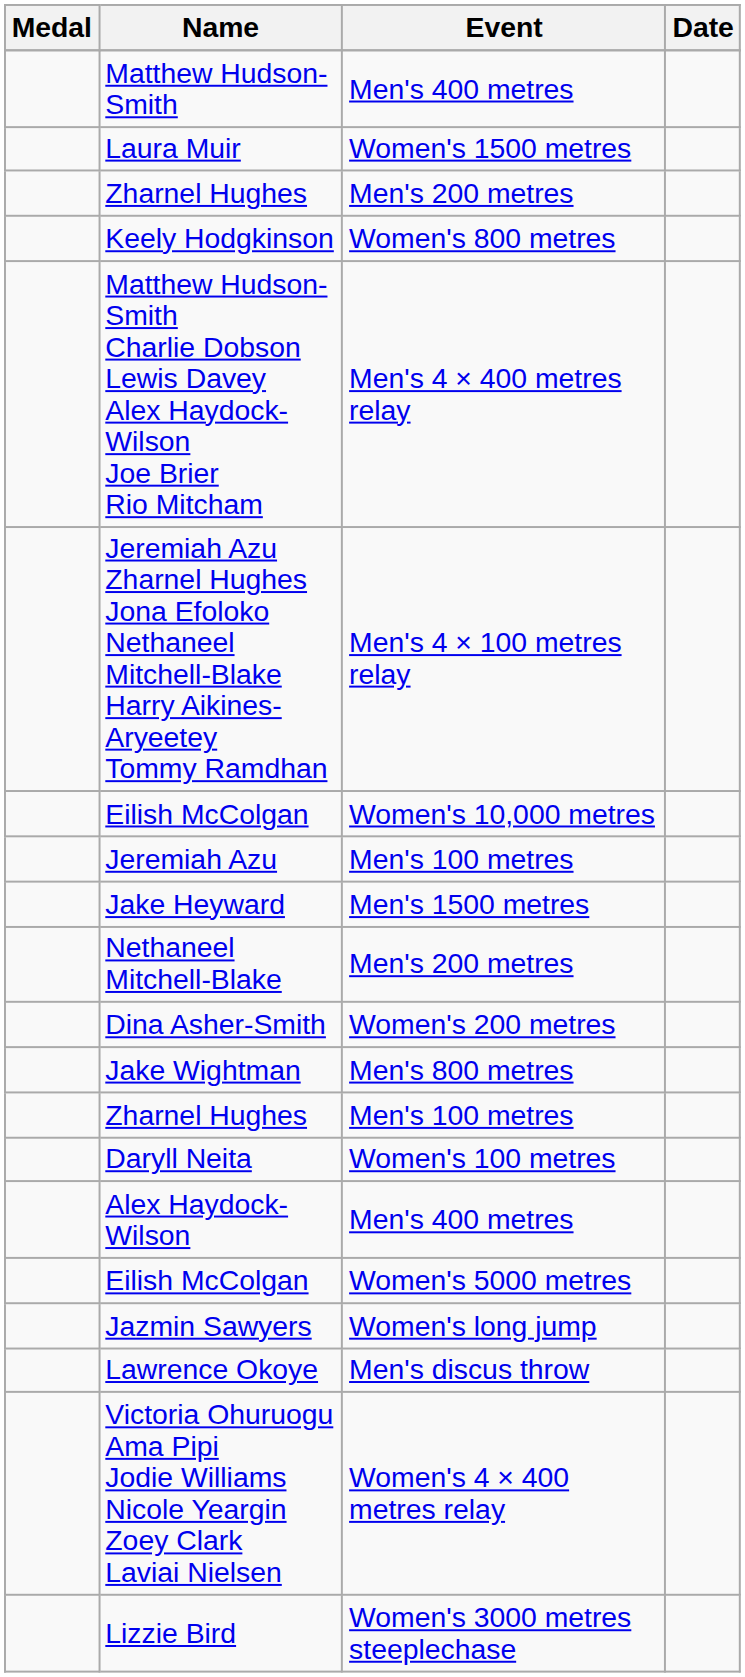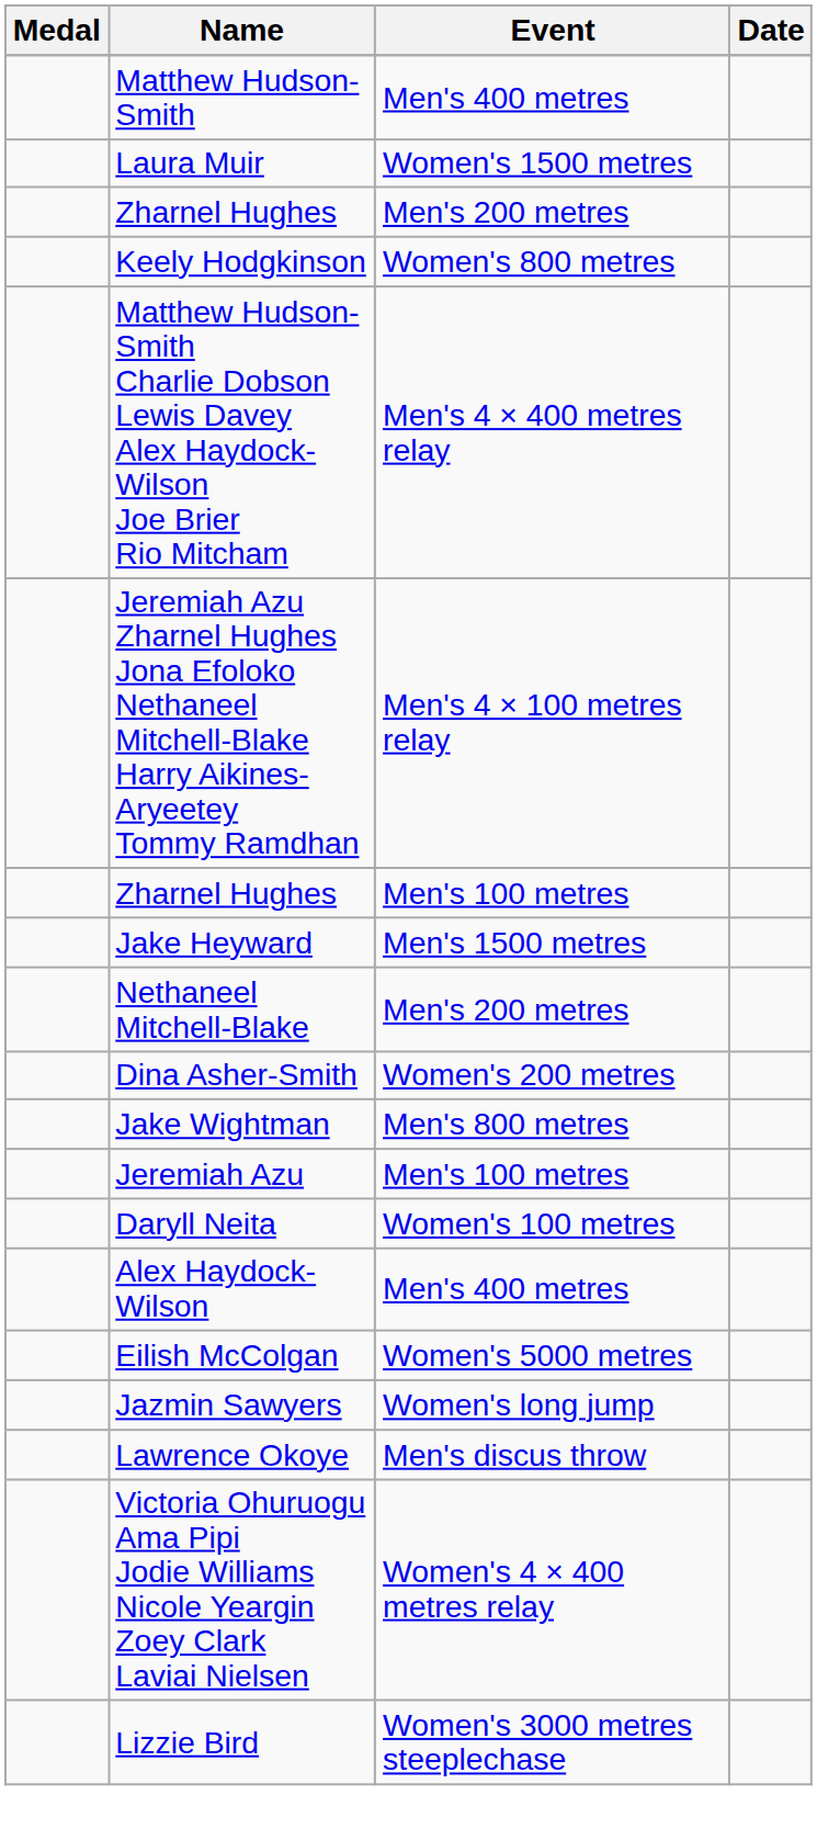- row: Eilish McColgan | Women's 10,000 metres
rows swapped: Zharnel Hughes / Men's 100 metres <-> Jeremiah Azu
